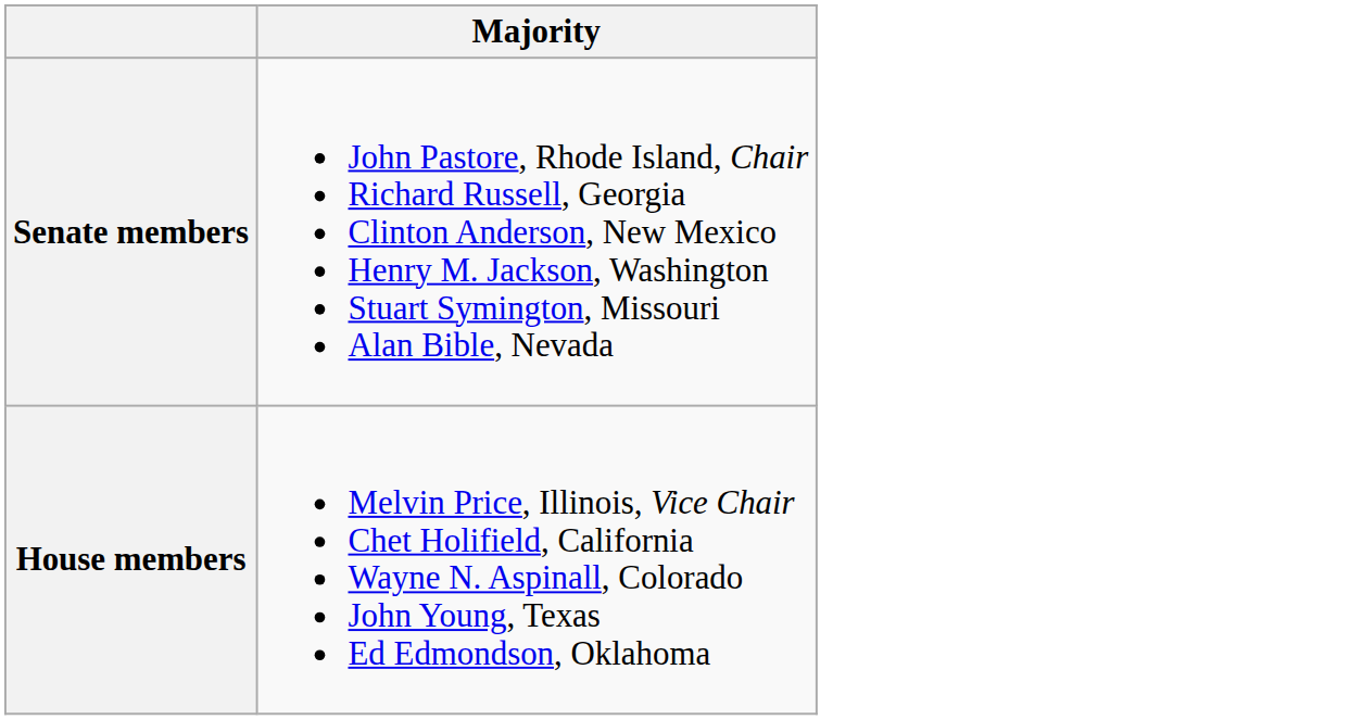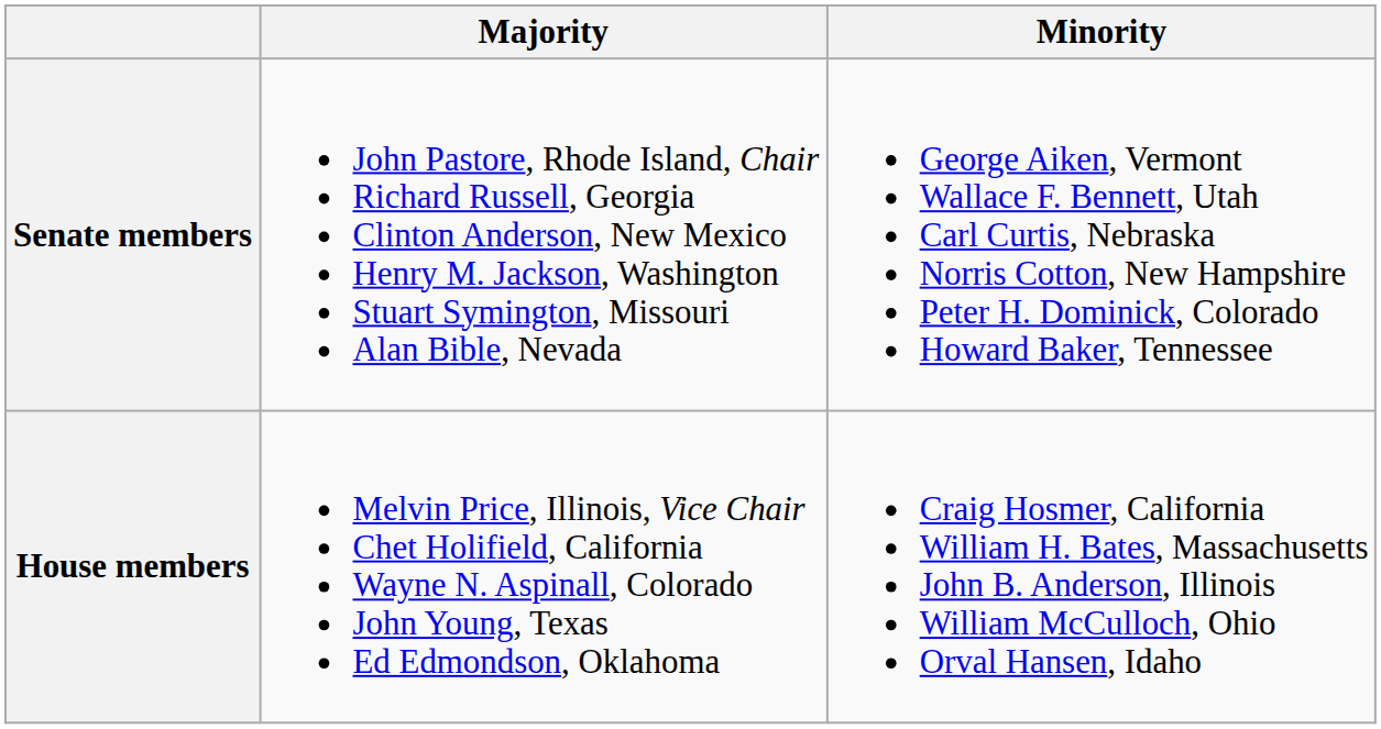+ column: Minority | George Aiken, Vermont Wallace F. Bennett, Utah Carl Curtis, Nebraska Norris Cotton, New Hampshire Peter H. Dominick, Colorado Howard Baker, Tennessee | Craig Hosmer, California William H. Bates, Massachusetts John B. Anderson, Illinois William McCulloch, Ohio Orval Hansen, Idaho
